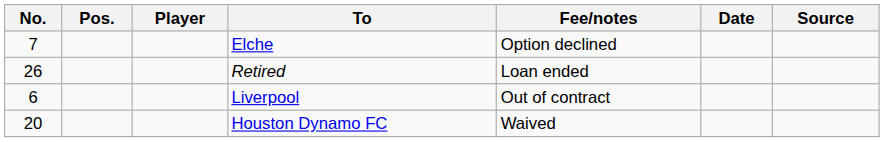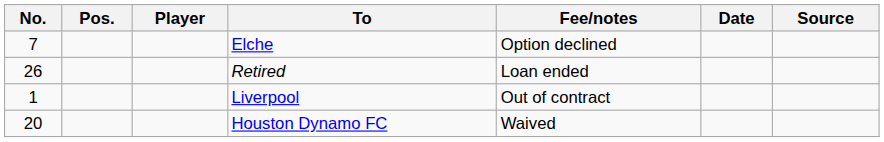Liverpool | No.: 6 -> 1
